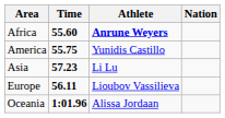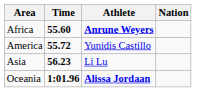America | Time: 55.75 -> 55.72
Asia | Time: 57.23 -> 56.23
- row: Europe | 56.11 | Lioubov Vassilieva
Oceania | Athlete: normal -> bold
